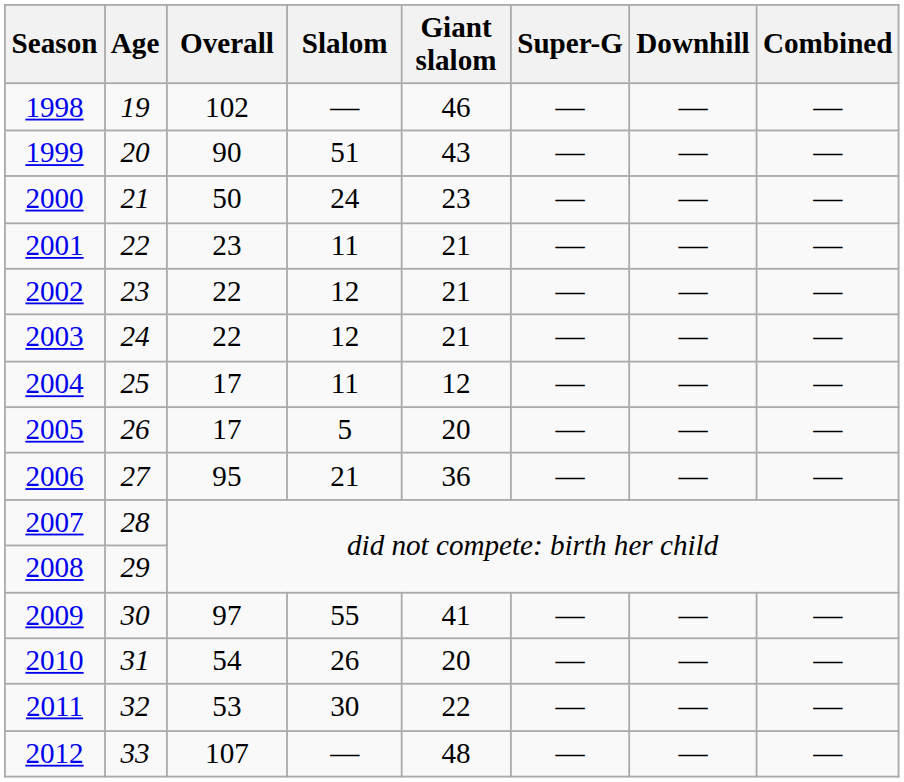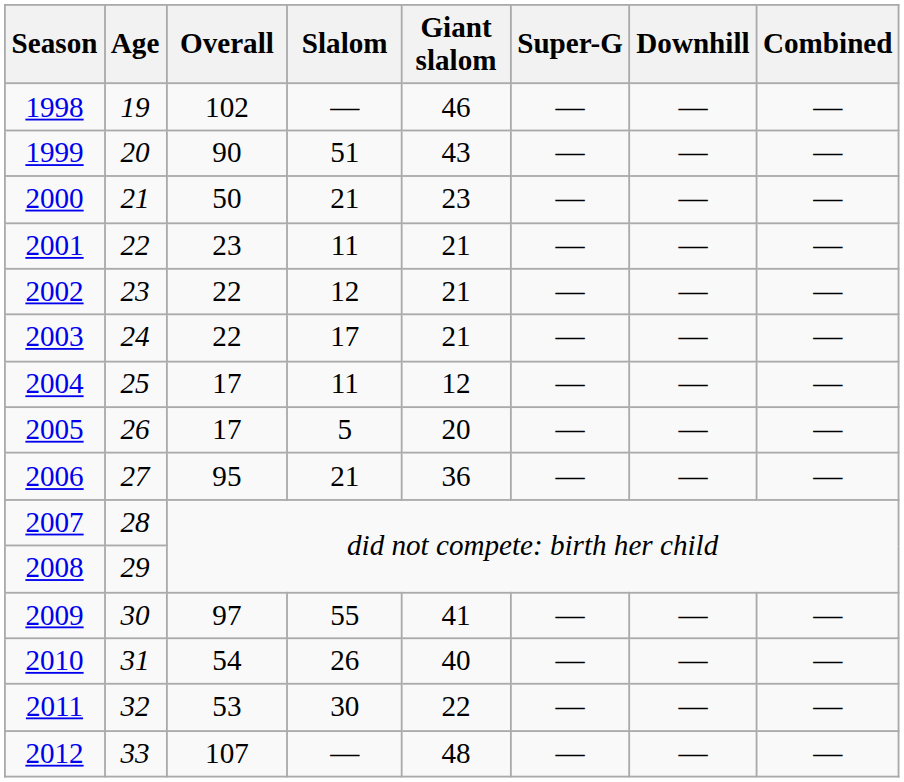2000 | Slalom: 24 -> 21
2003 | Slalom: 12 -> 17
2010 | Giant slalom: 20 -> 40
